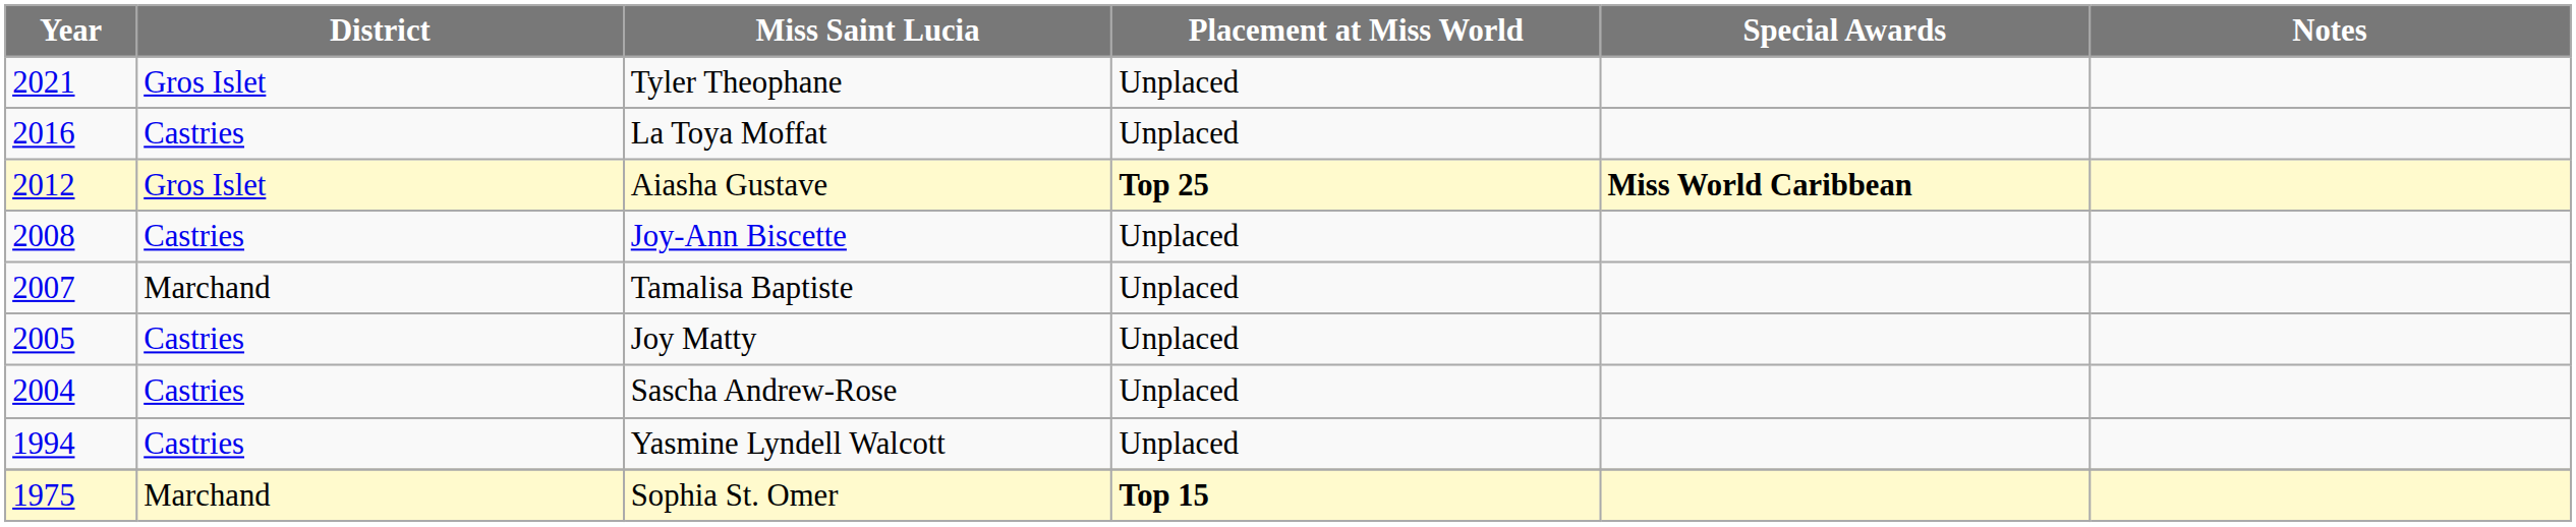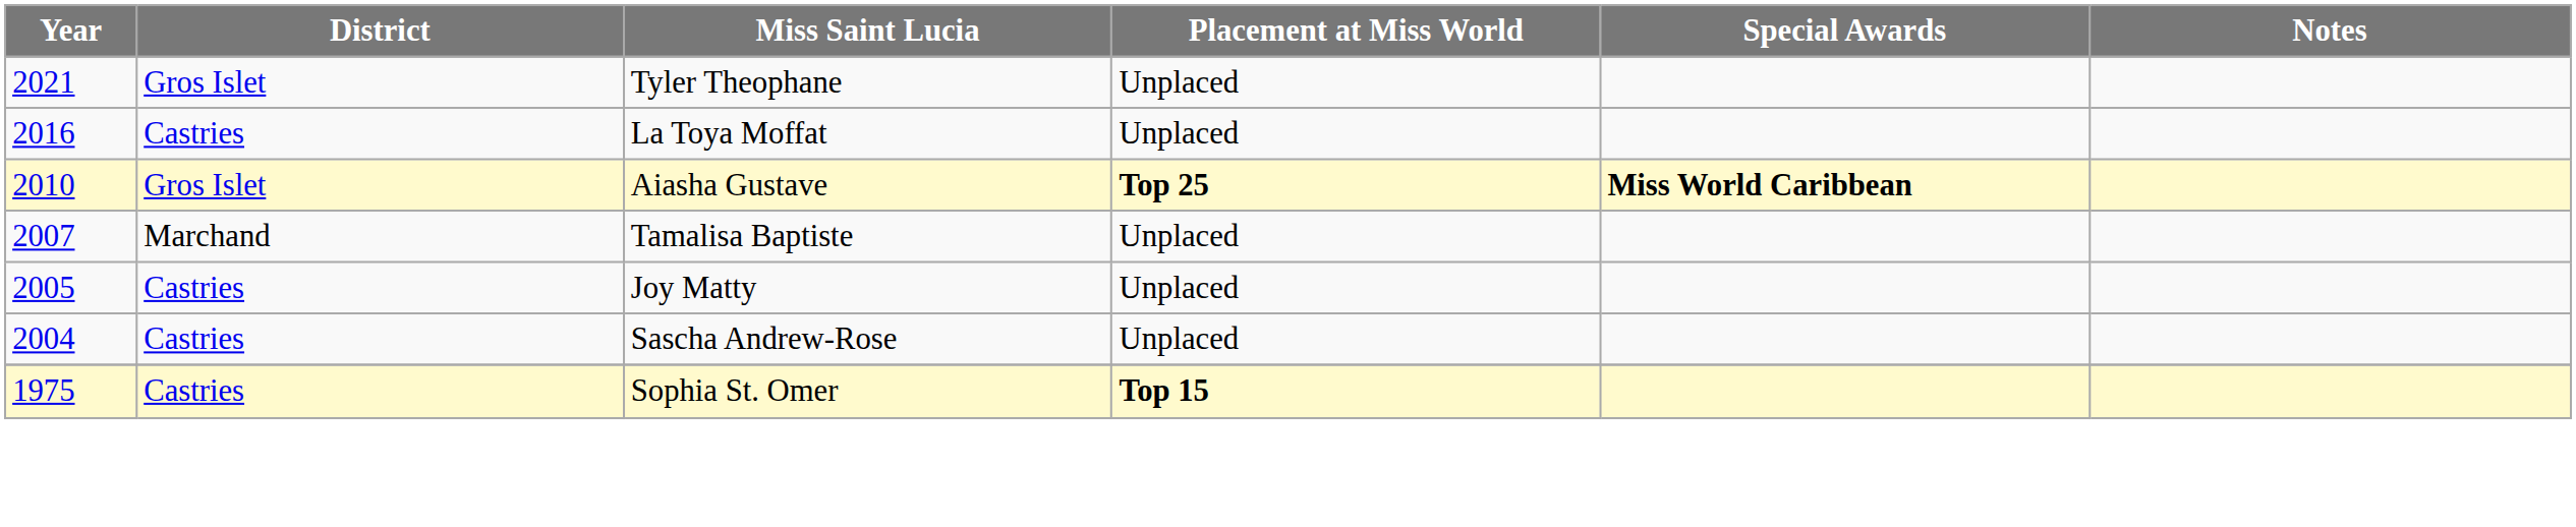Aiasha Gustave | Year: 2012 -> 2010
- row: 2008 | Castries | Joy-Ann Biscette | Unplaced
- row: 1994 | Castries | Yasmine Lyndell Walcott | Unplaced
Sophia St. Omer | District: Marchand -> Castries
